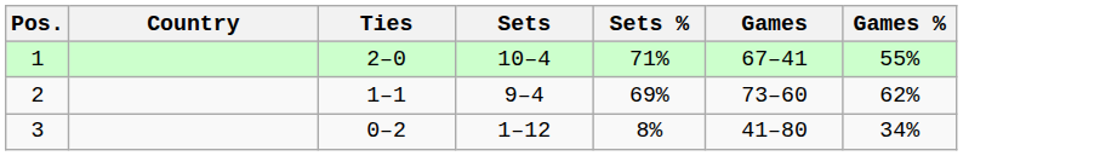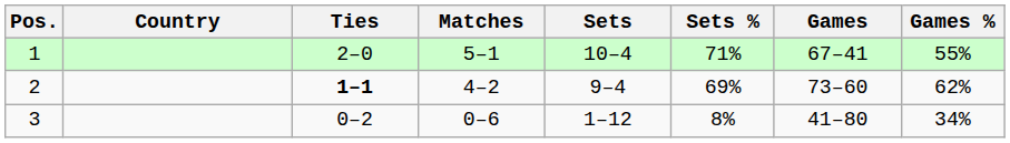+ column: Matches | 5–1 | 4–2 | 0–6
2 | Ties: normal -> bold
